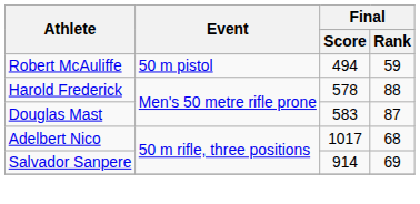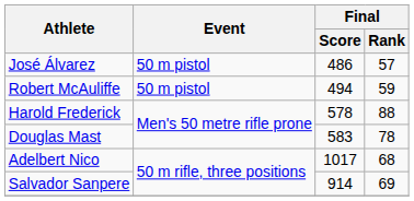+ row: José Álvarez | 50 m pistol | 486 | 57
Douglas Mast | Final / Rank: 87 -> 78
